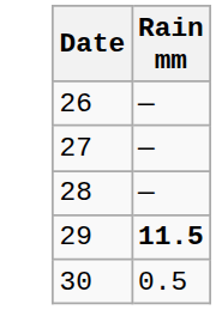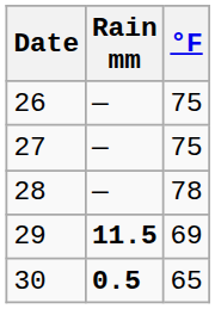+ column: °F | 75 | 75 | 78 | 69 | 65
30 | Rain mm: normal -> bold
